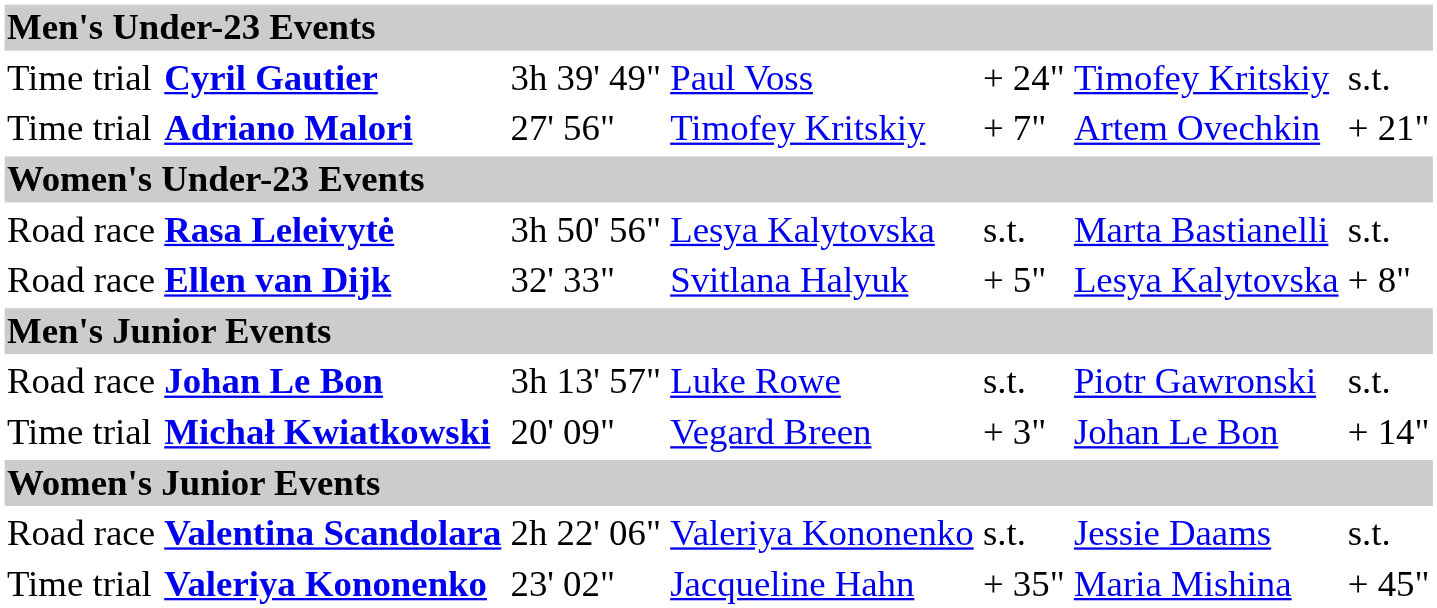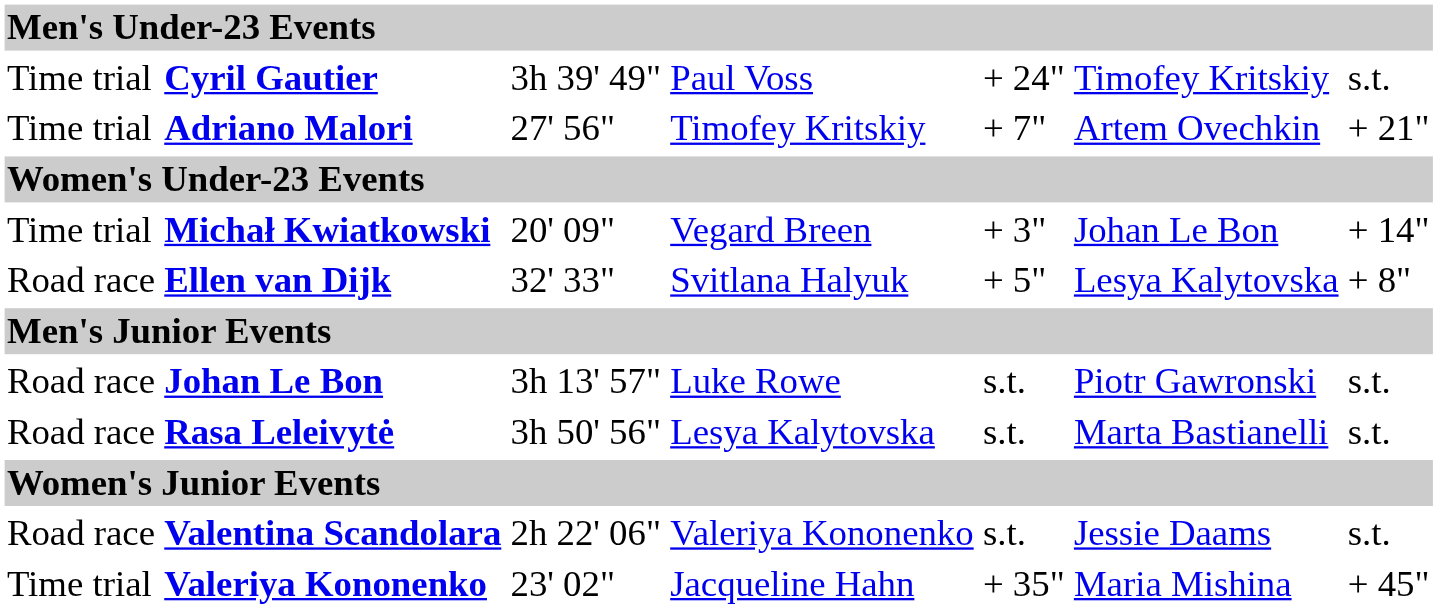rows swapped: Rasa Leleivytė <-> Michał Kwiatkowski
